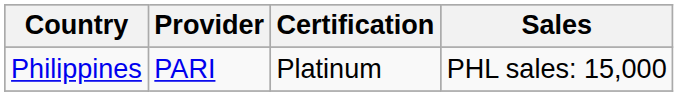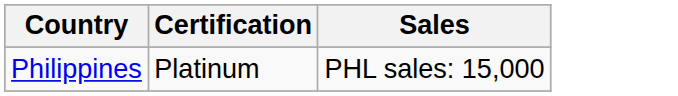- column: Provider | PARI
